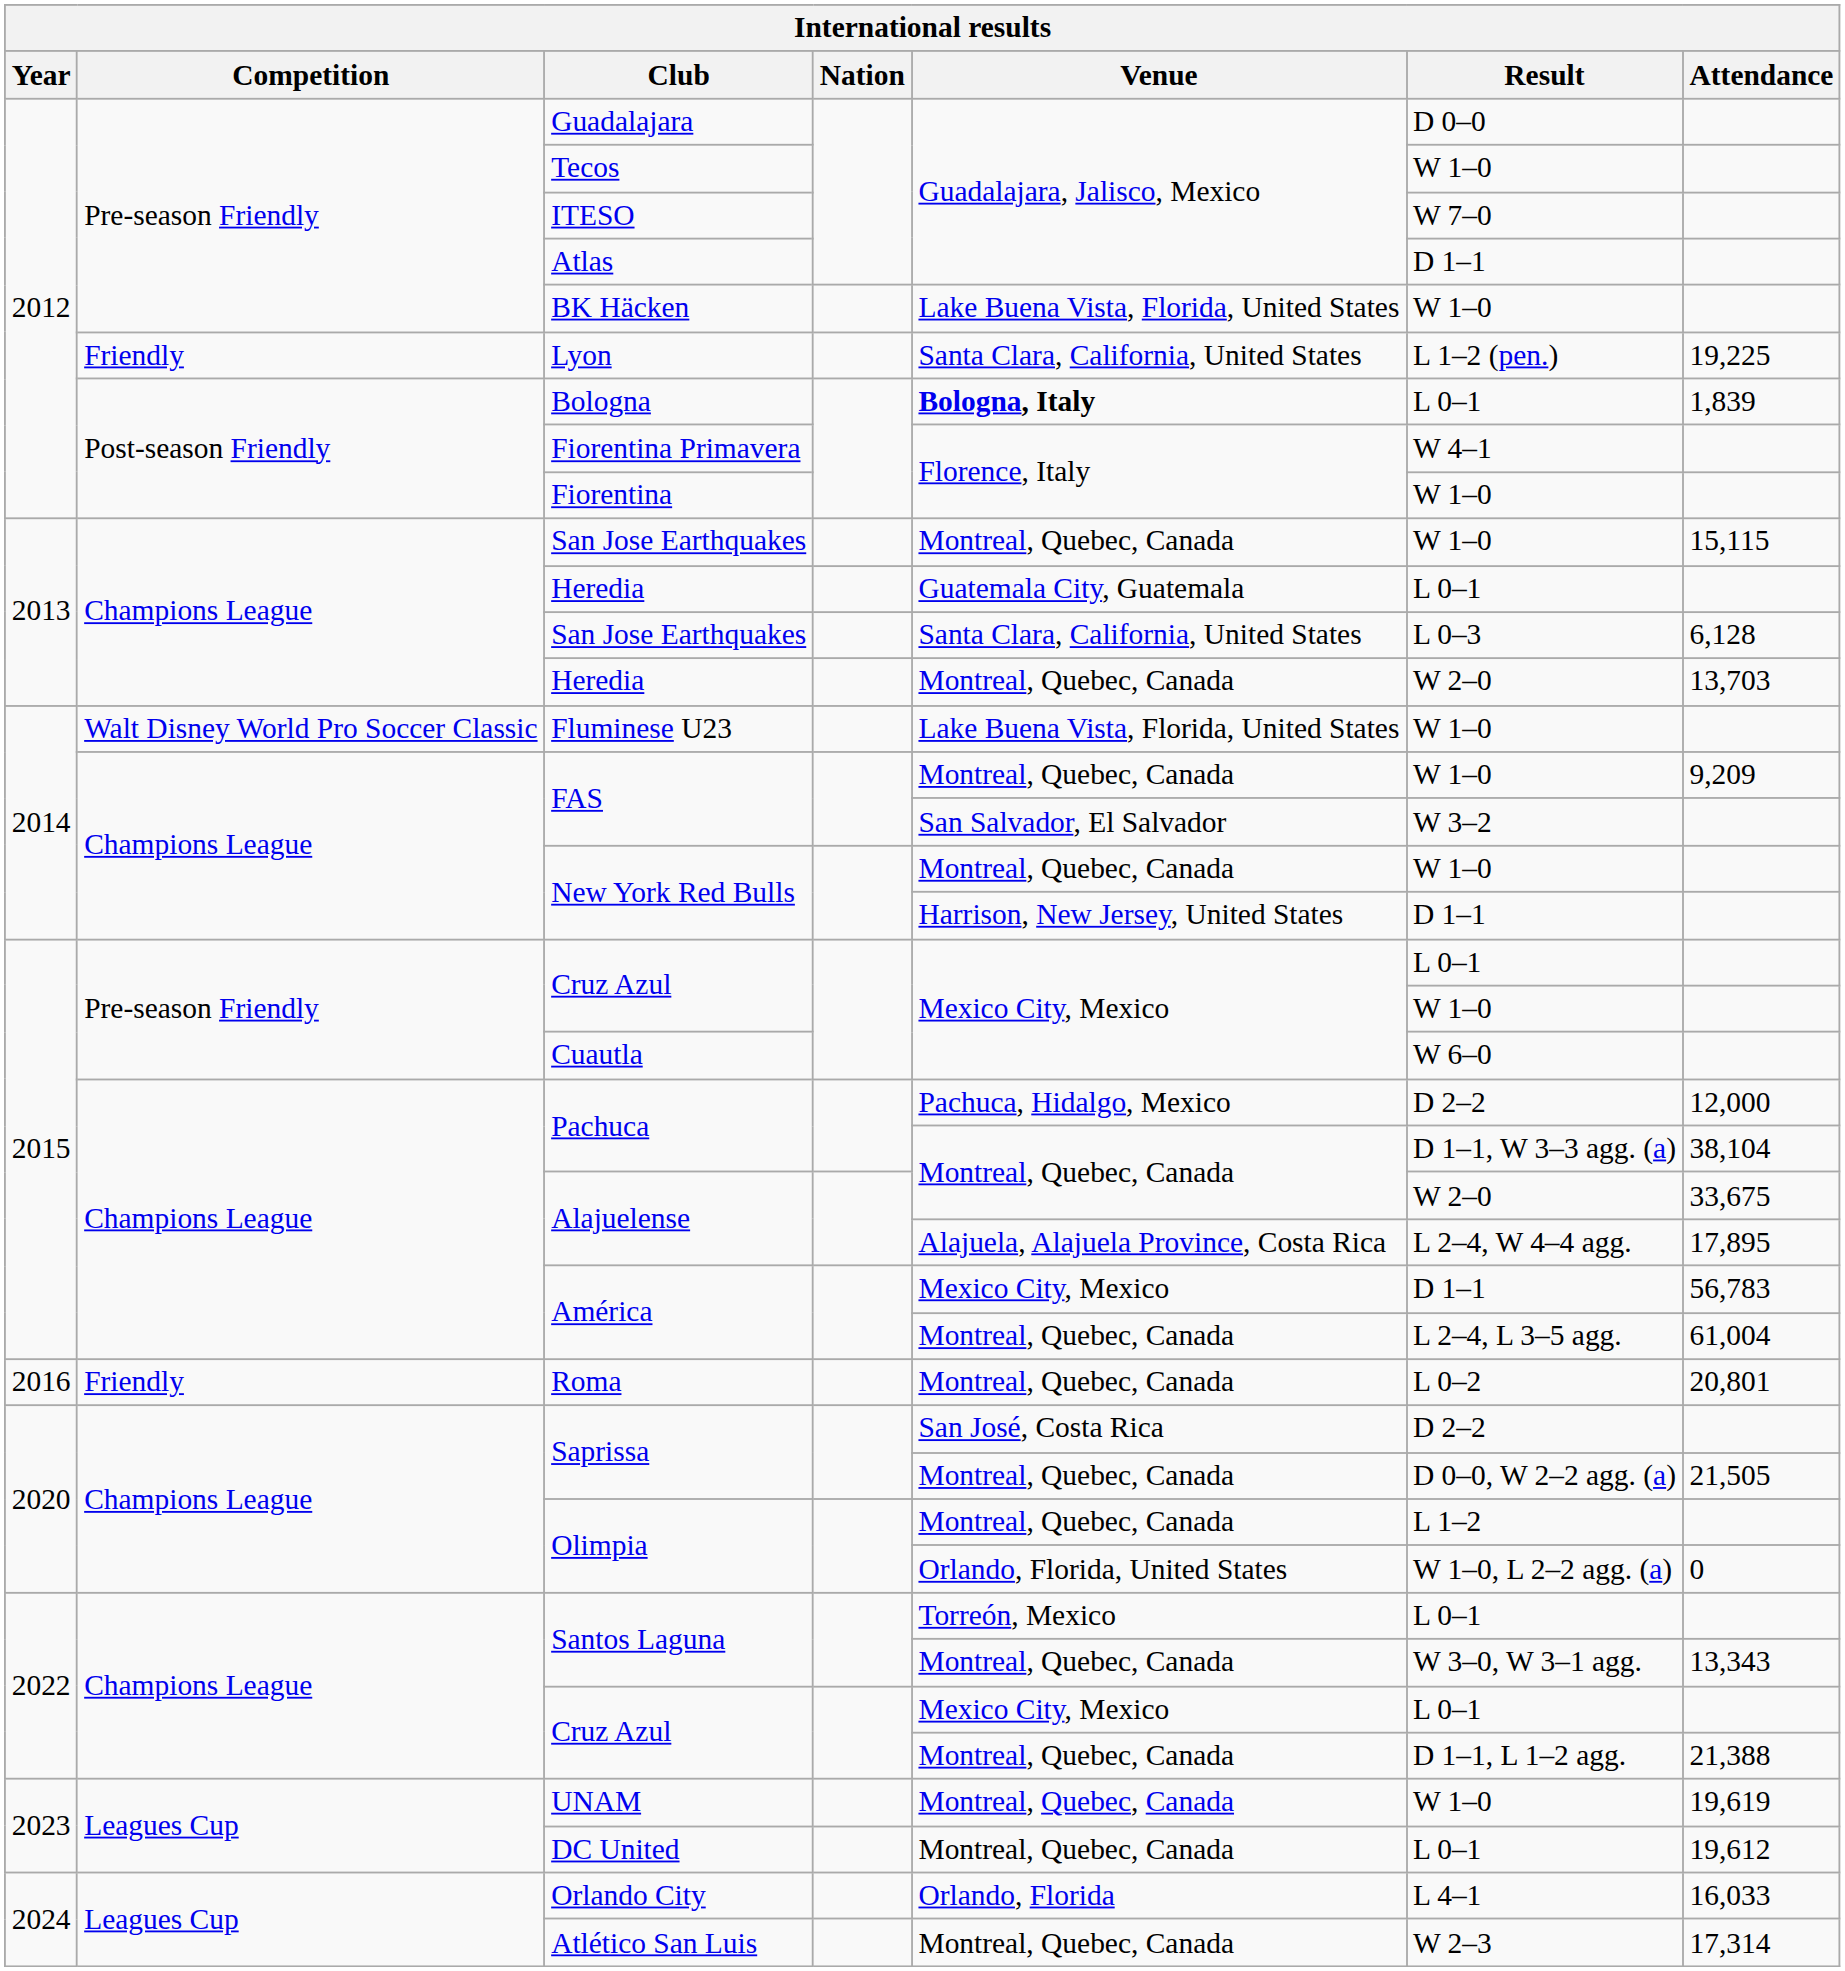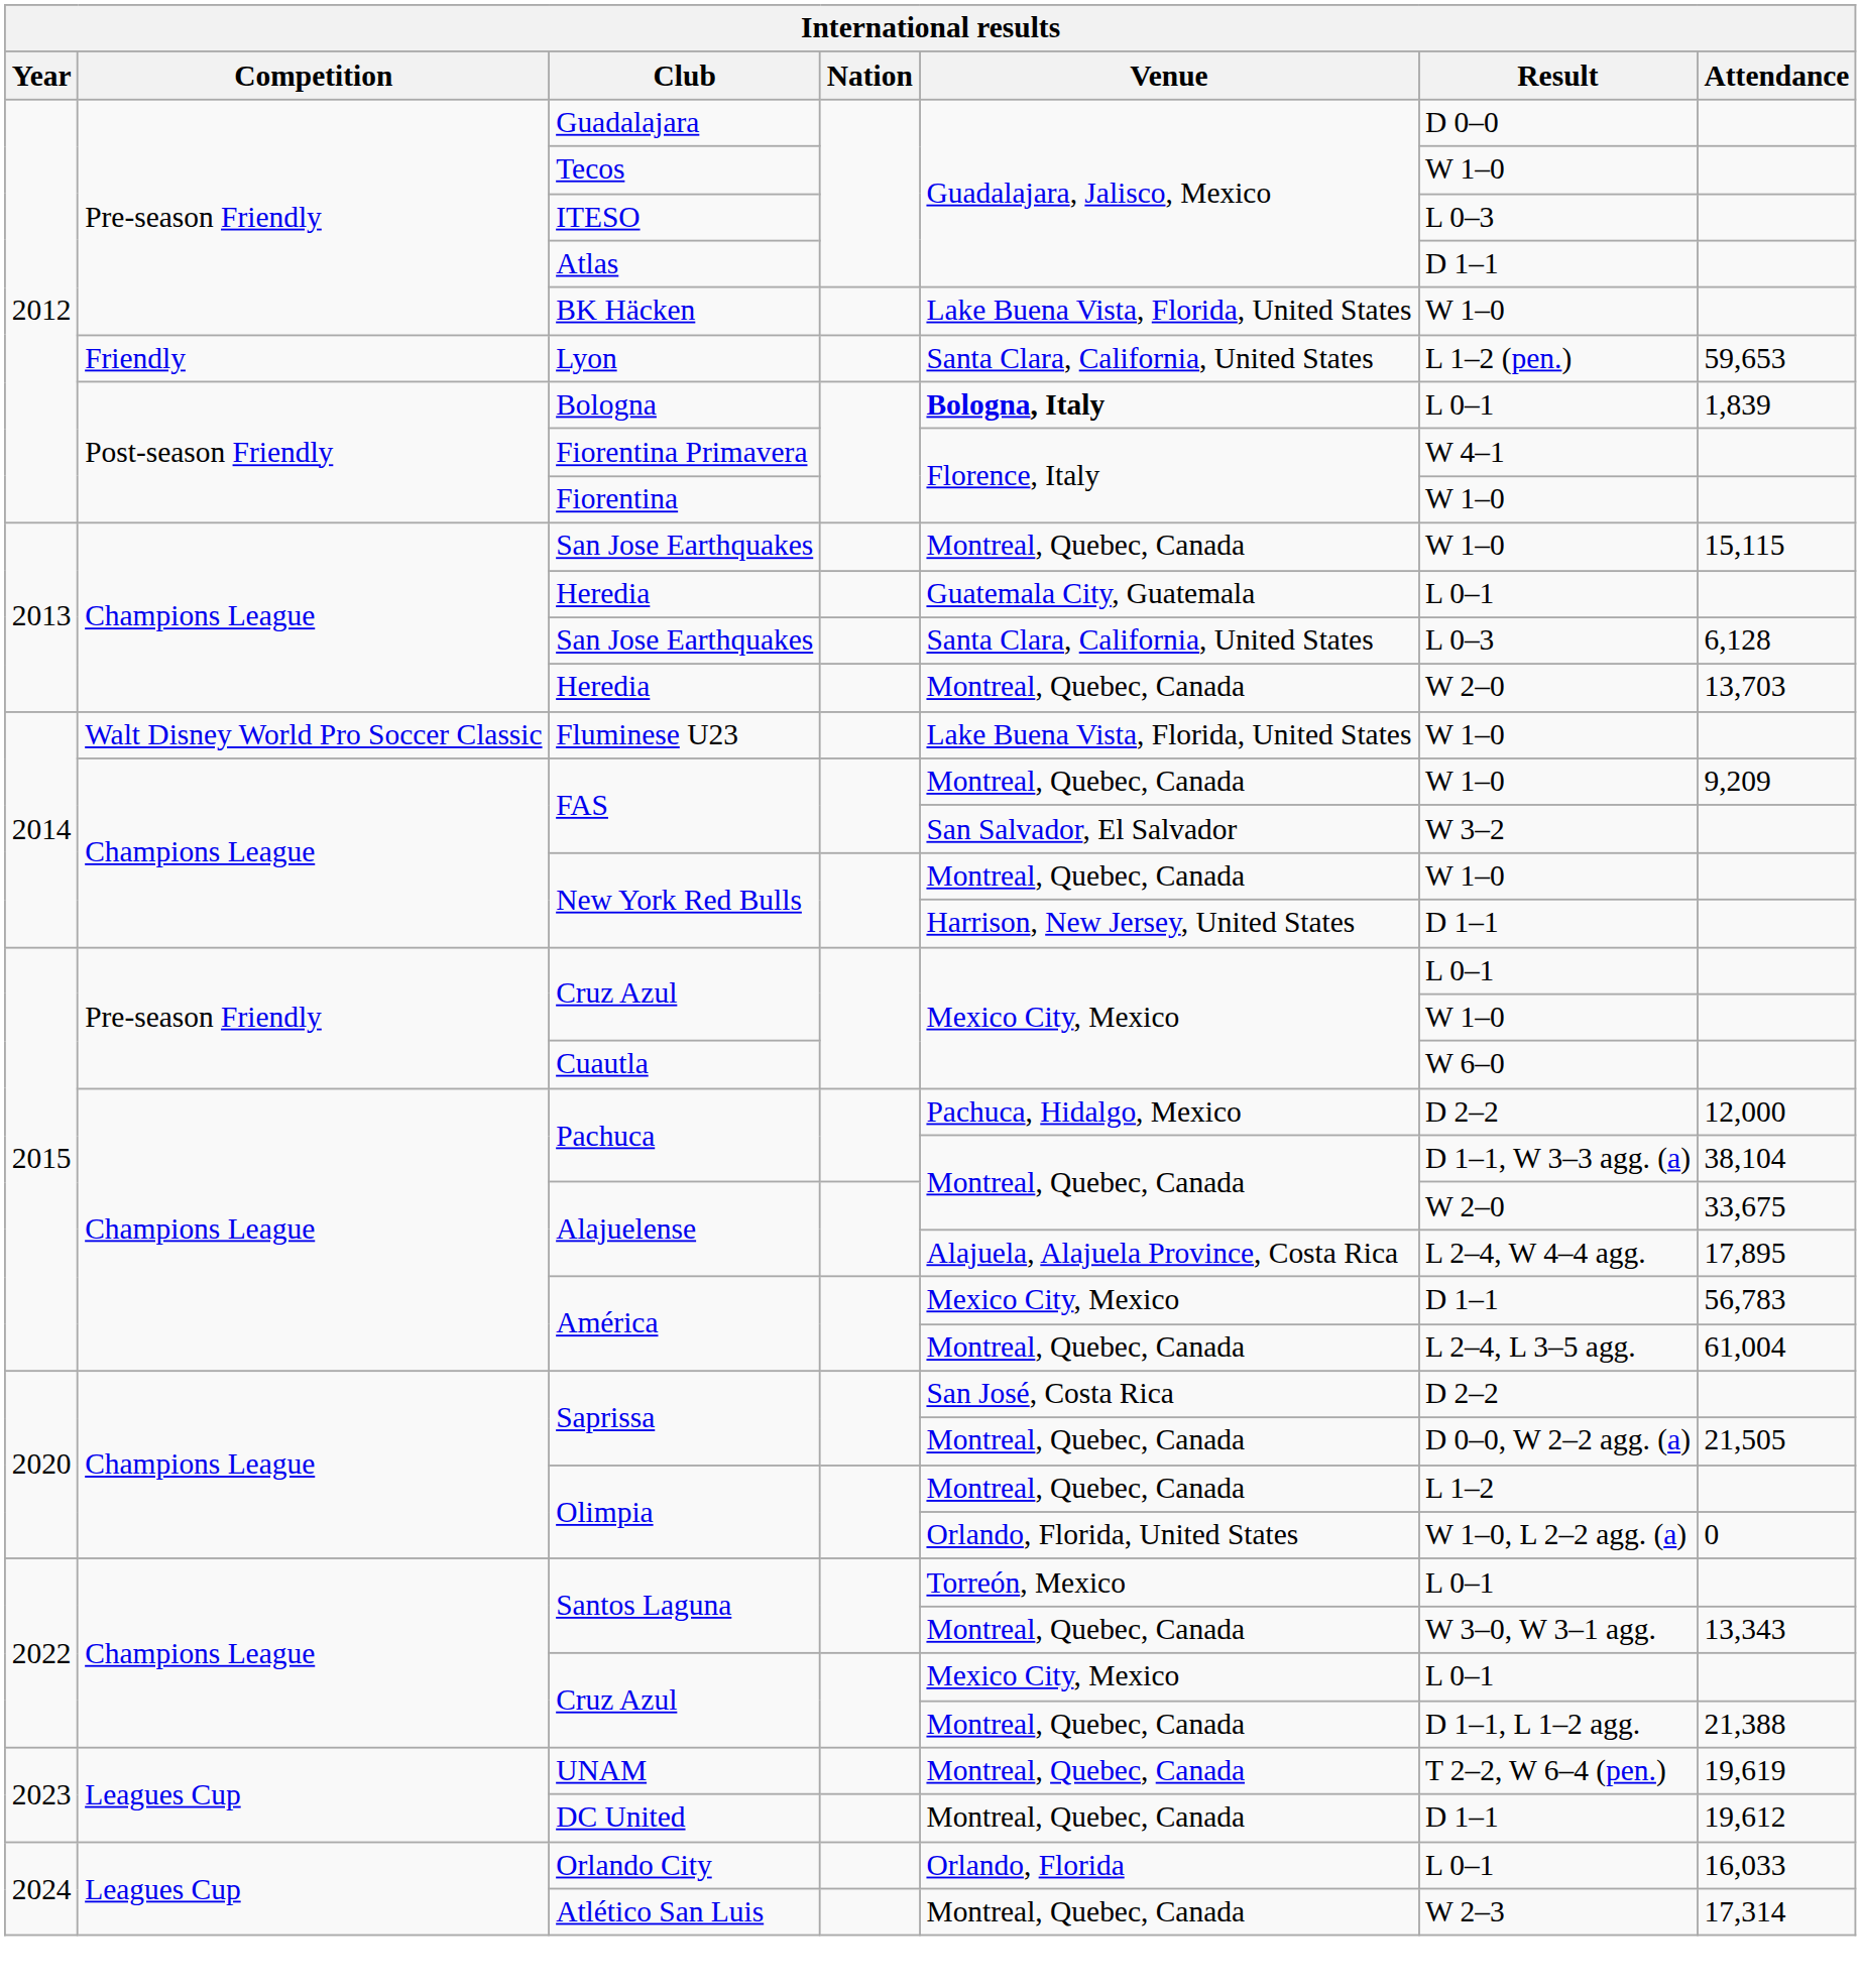ITESO | Result: W 7–0 -> L 0–3
Lyon | Attendance: 19,225 -> 59,653
- row: 2016 | Friendly | Roma | Montreal, Quebec, Canada | L 0–2 | 20,801
UNAM | Result: W 1–0 -> T 2–2, W 6–4 (pen.)
DC United | Result: L 0–1 -> D 1–1
Orlando City | Result: L 4–1 -> L 0–1
